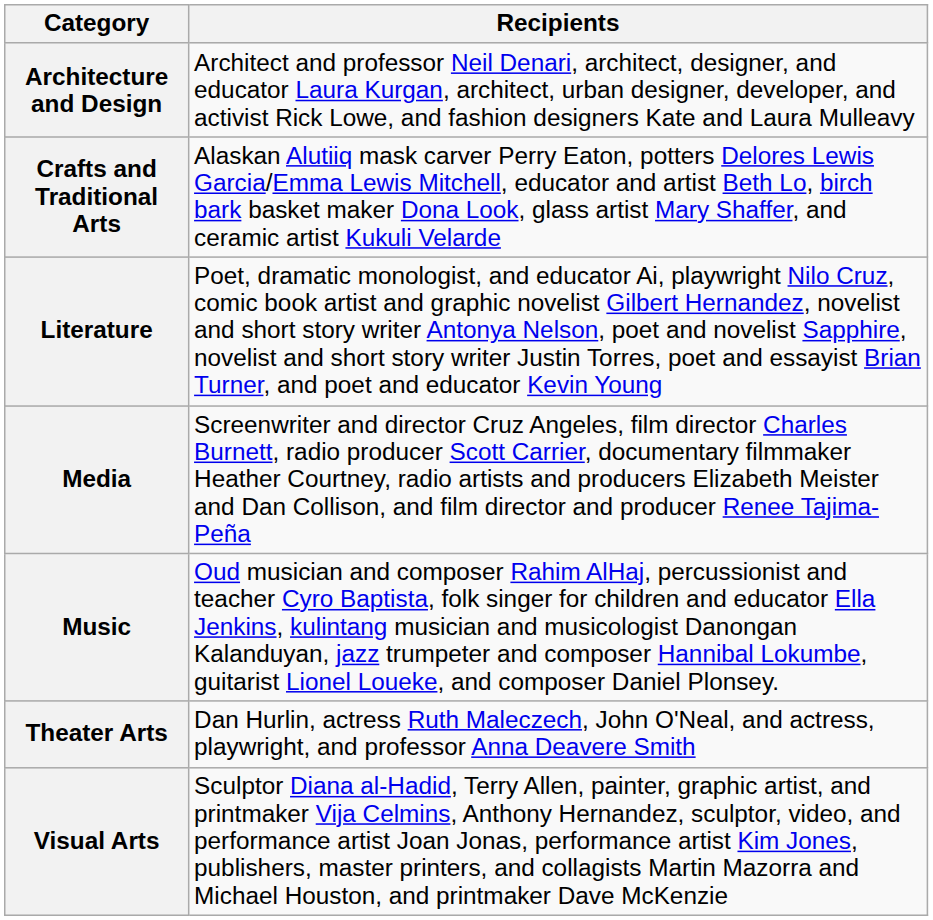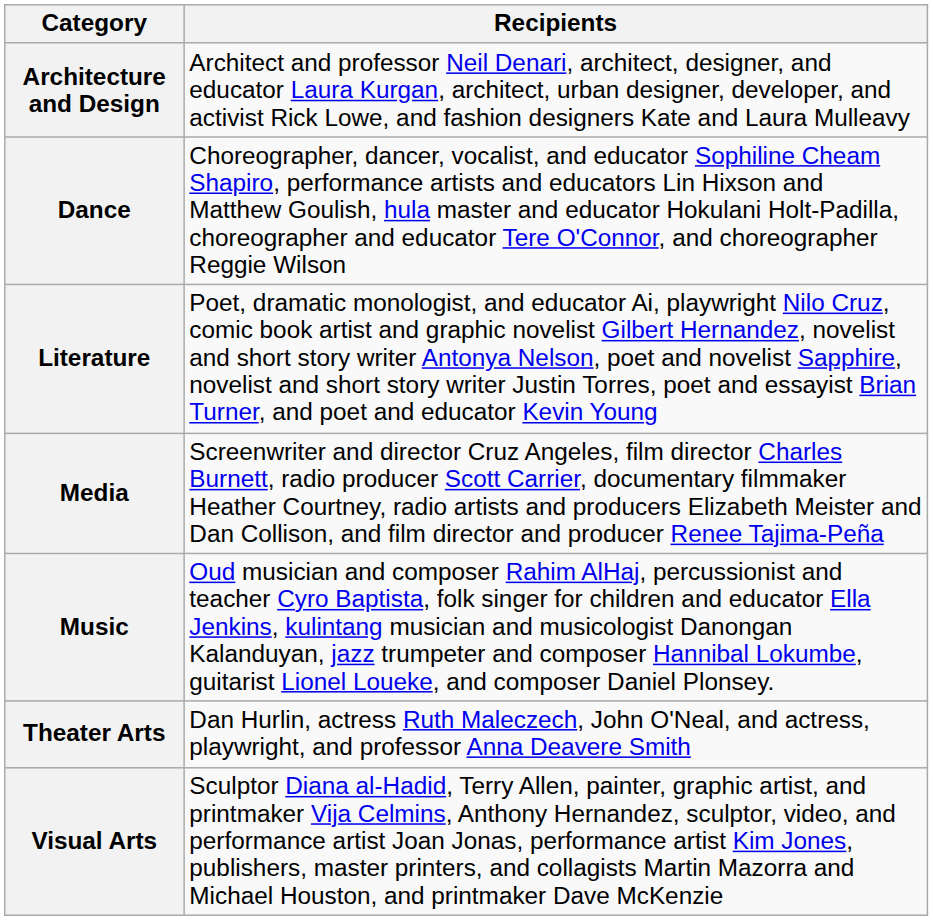- row: Crafts and Traditional Arts | Alaskan Alutiiq mask carver Perry Eaton, potters Delores Lewis Garcia/Emma Lewis Mitchell, educator and artist Beth Lo, birch bark basket maker Dona Look, glass artist Mary Shaffer, and ceramic artist Kukuli Velarde
+ row: Dance | Choreographer, dancer, vocalist, and educator Sophiline Cheam Shapiro, performance artists and educators Lin Hixson and Matthew Goulish, hula master and educator Hokulani Holt-Padilla, choreographer and educator Tere O'Connor, and choreographer Reggie Wilson
